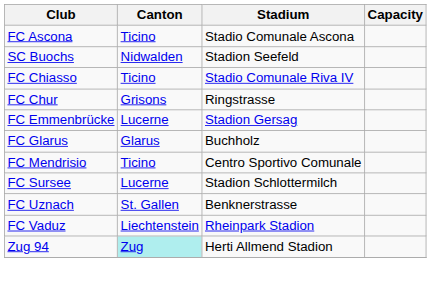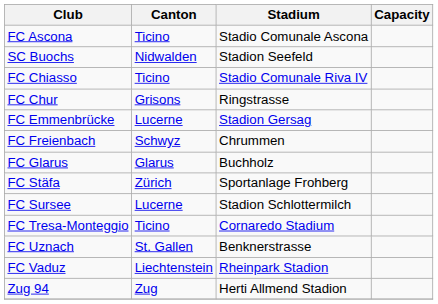+ row: FC Freienbach | Schwyz | Chrummen
- row: FC Mendrisio | Ticino | Centro Sportivo Comunale
+ row: FC Stäfa | Zürich | Sportanlage Frohberg
+ row: FC Tresa-Monteggio | Ticino | Cornaredo Stadium
Zug 94 | Canton: paleturquoise background -> no background
